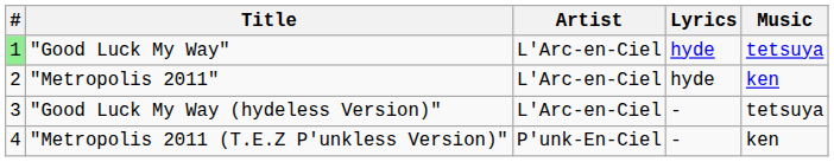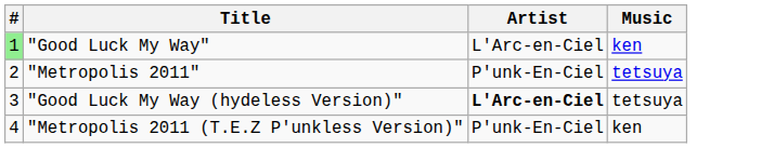- column: Lyrics | hyde | hyde | ‐ | ‐
"Good Luck My Way" | Music: tetsuya -> ken
"Metropolis 2011" | Artist: L'Arc-en-Ciel -> P'unk-En-Ciel
"Metropolis 2011" | Music: ken -> tetsuya
"Good Luck My Way (hydeless Version)" | Artist: normal -> bold
